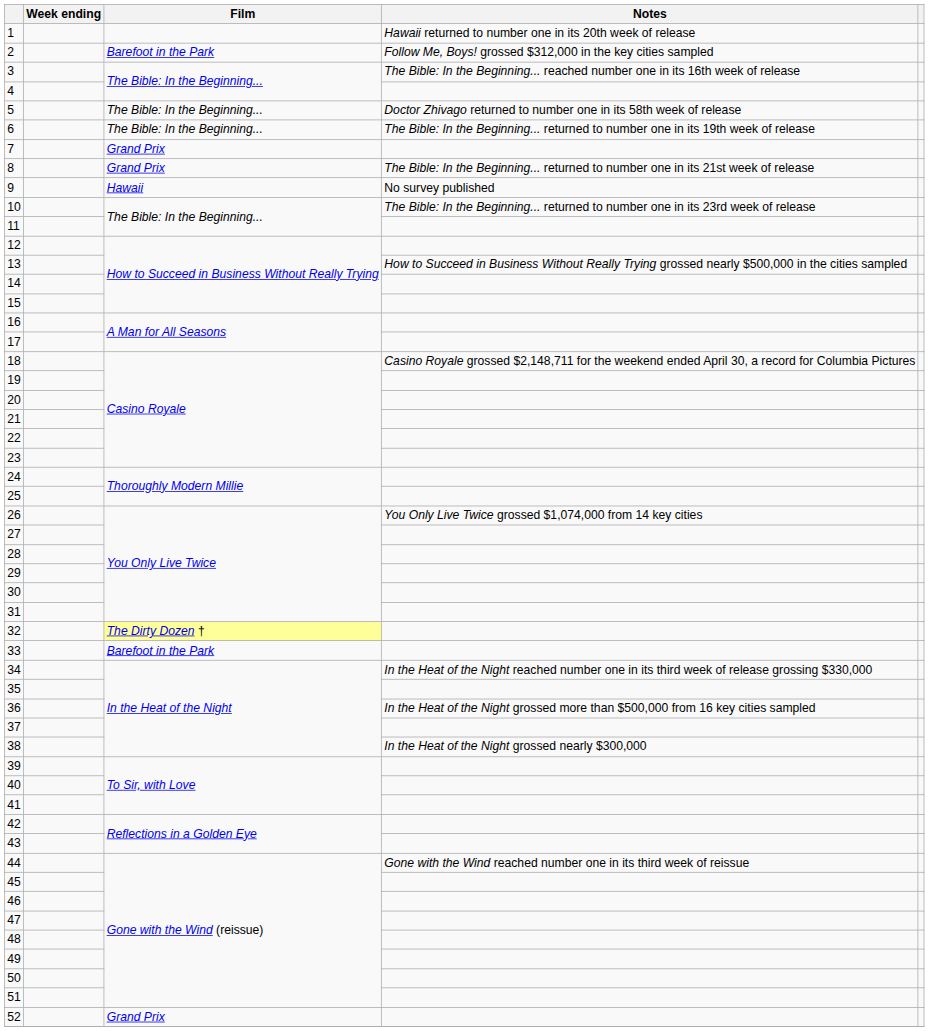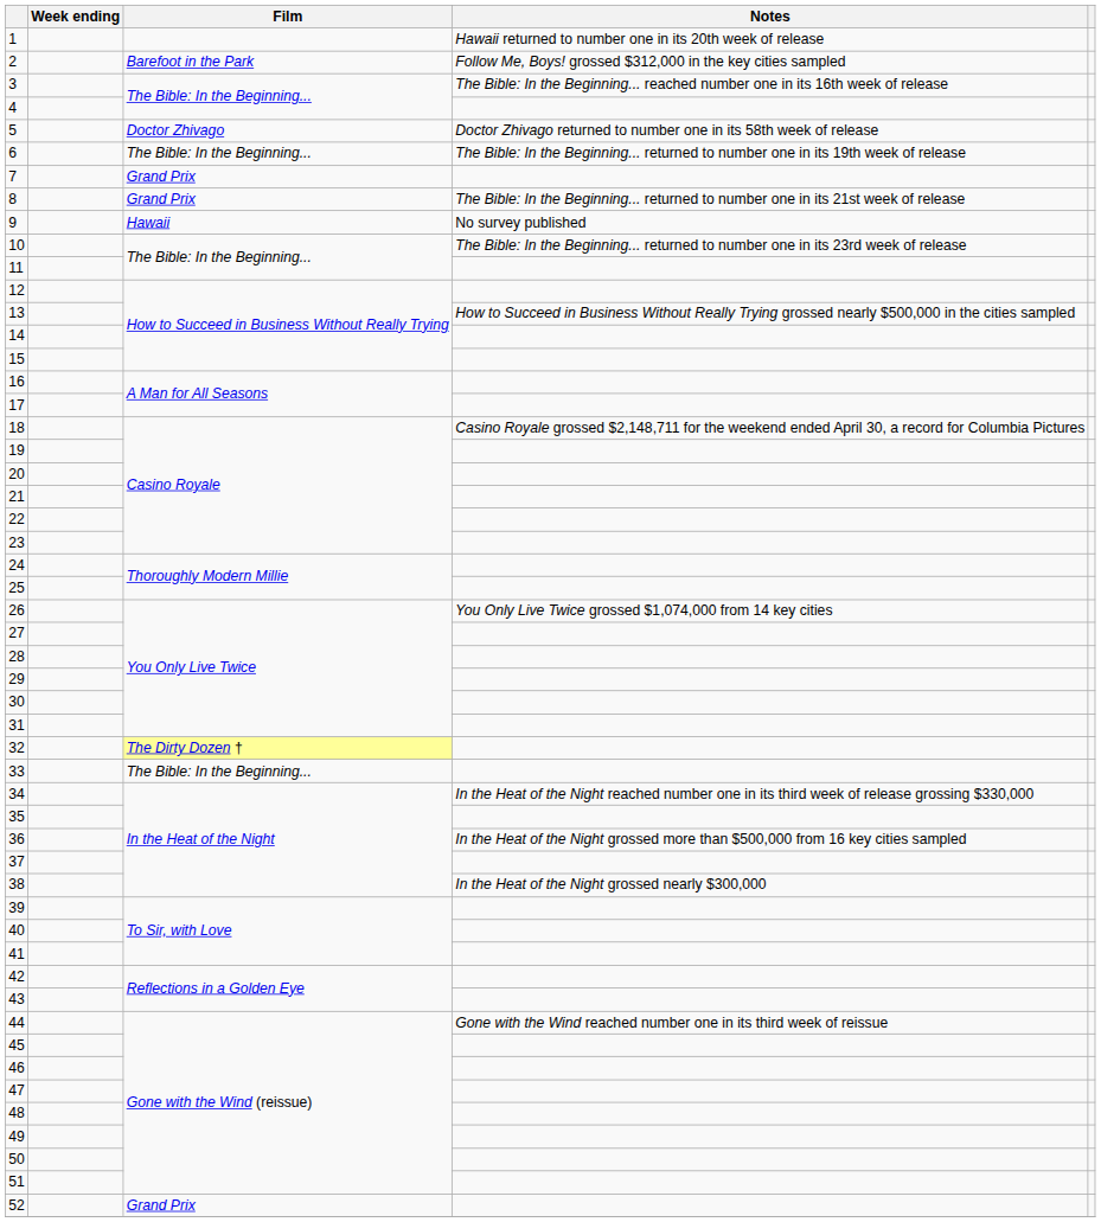5 | Film: The Bible: In the Beginning... -> Doctor Zhivago
33 | Film: Barefoot in the Park -> The Bible: In the Beginning...
